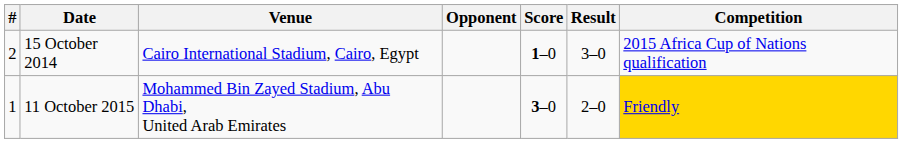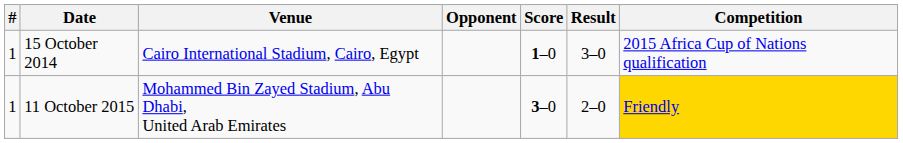15 October 2014 | #: 2 -> 1
